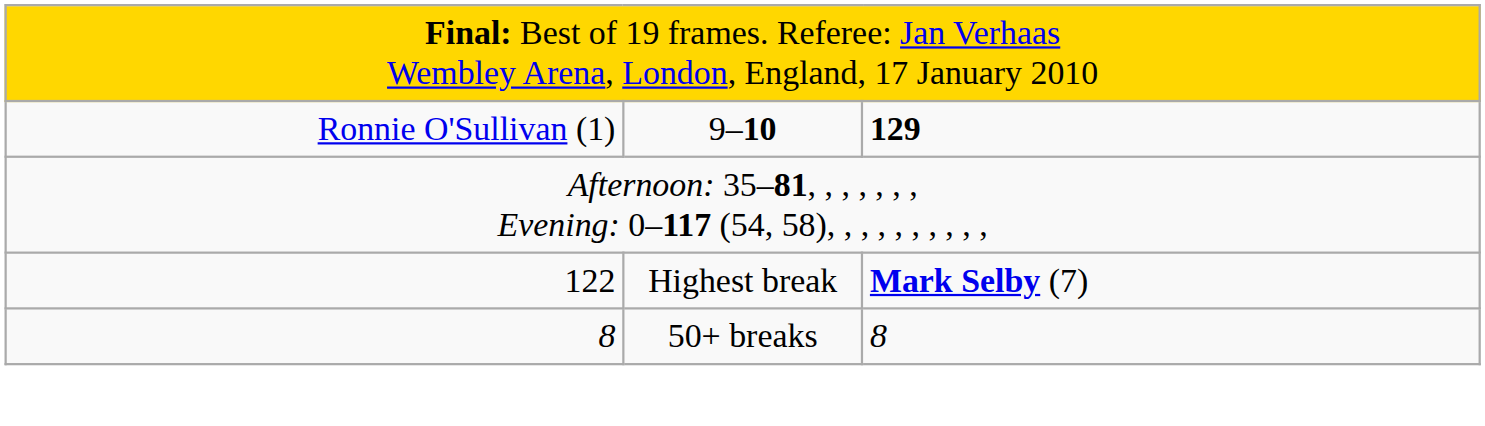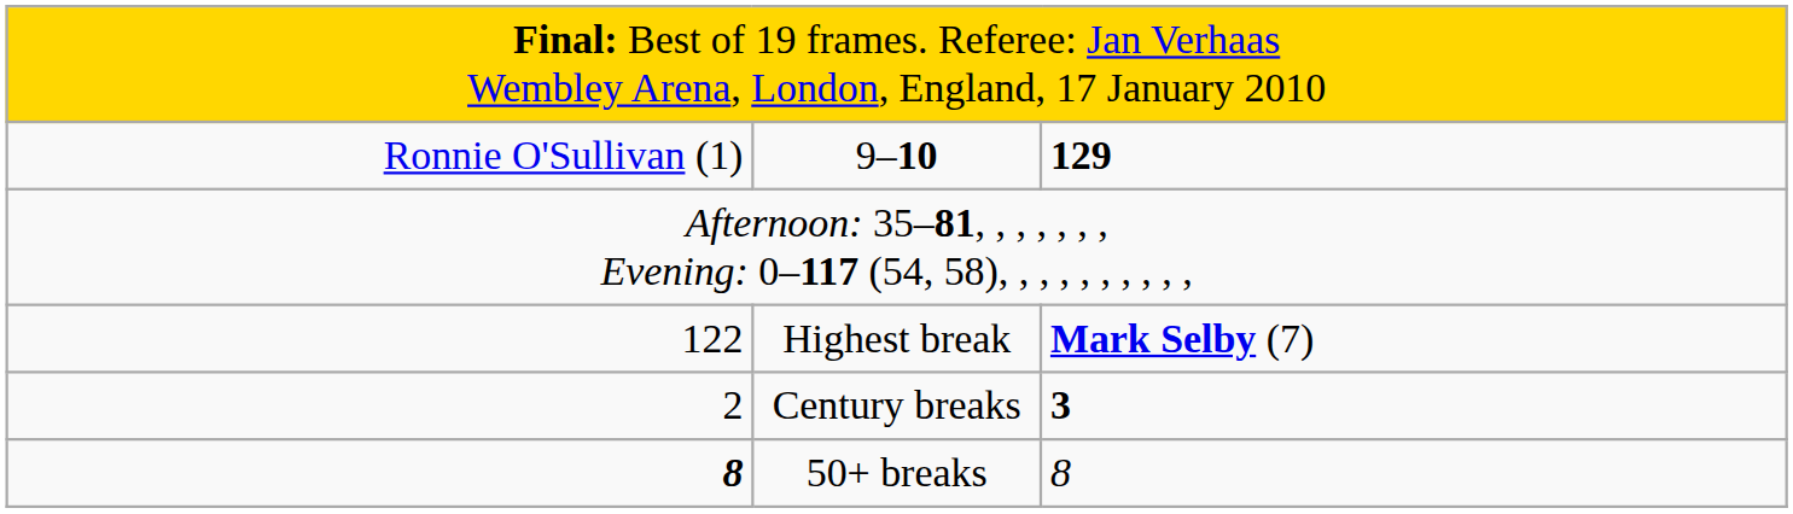+ row: 2 | Century breaks | 3
50+ breaks | column 1: normal -> bold
